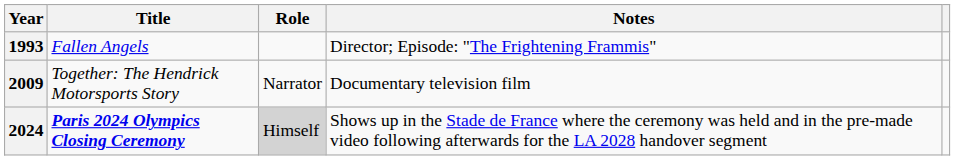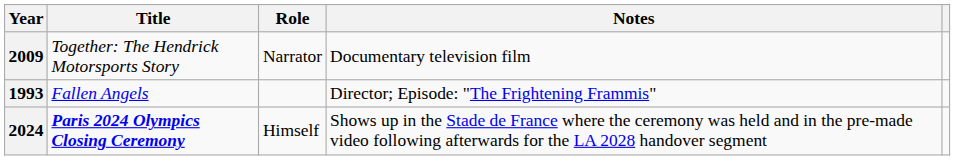rows swapped: 1993 <-> 2009
2024 | Role: lightgrey background -> no background
